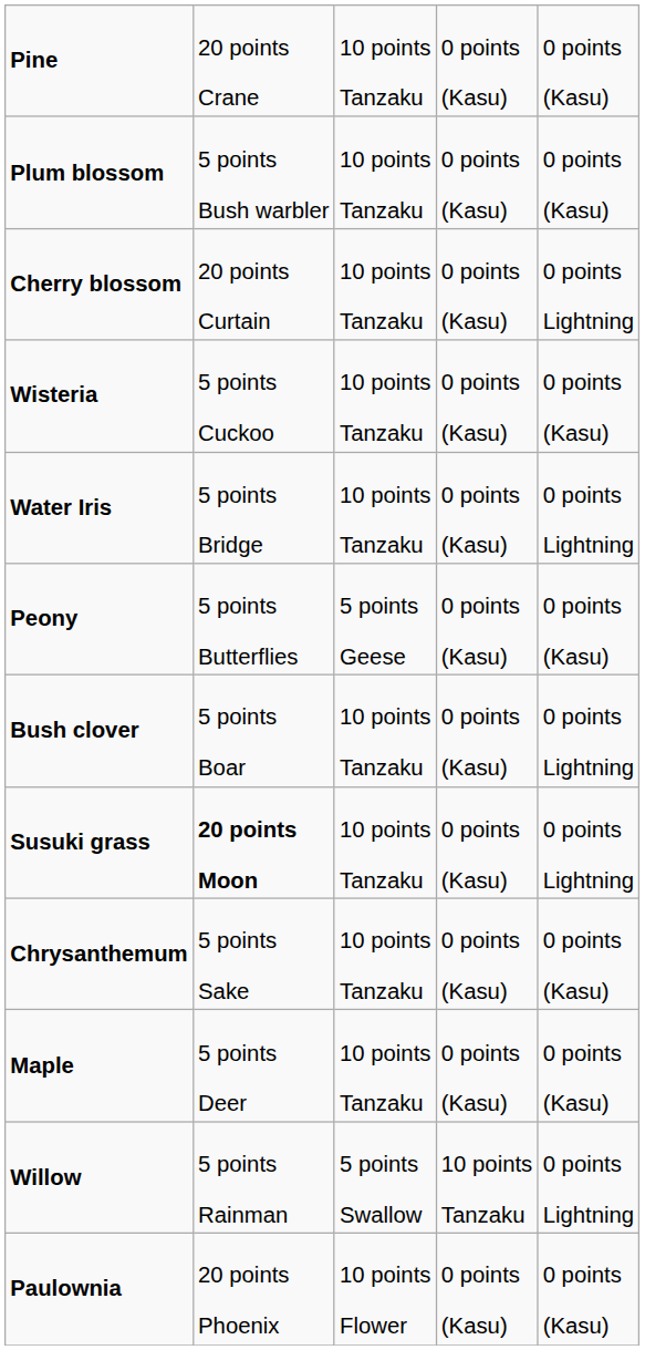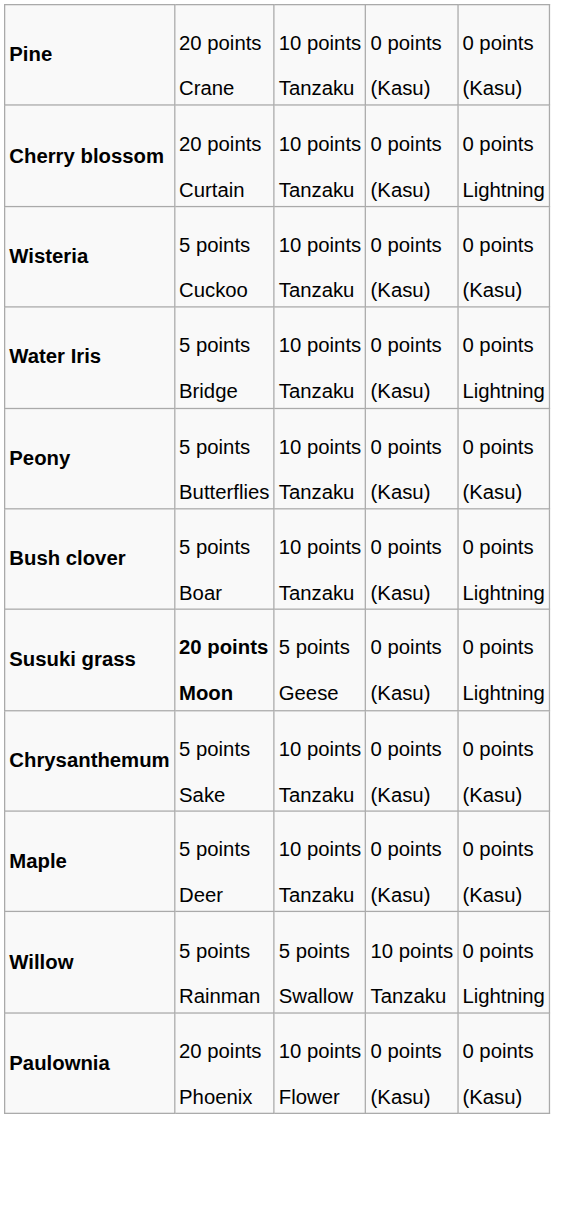- row: Plum blossom | 5 points Bush warbler | 10 points Tanzaku | 0 points (Kasu) | 0 points (Kasu)
Peony | column 3: 5 points Geese -> 10 points Tanzaku
Susuki grass | column 3: 10 points Tanzaku -> 5 points Geese
